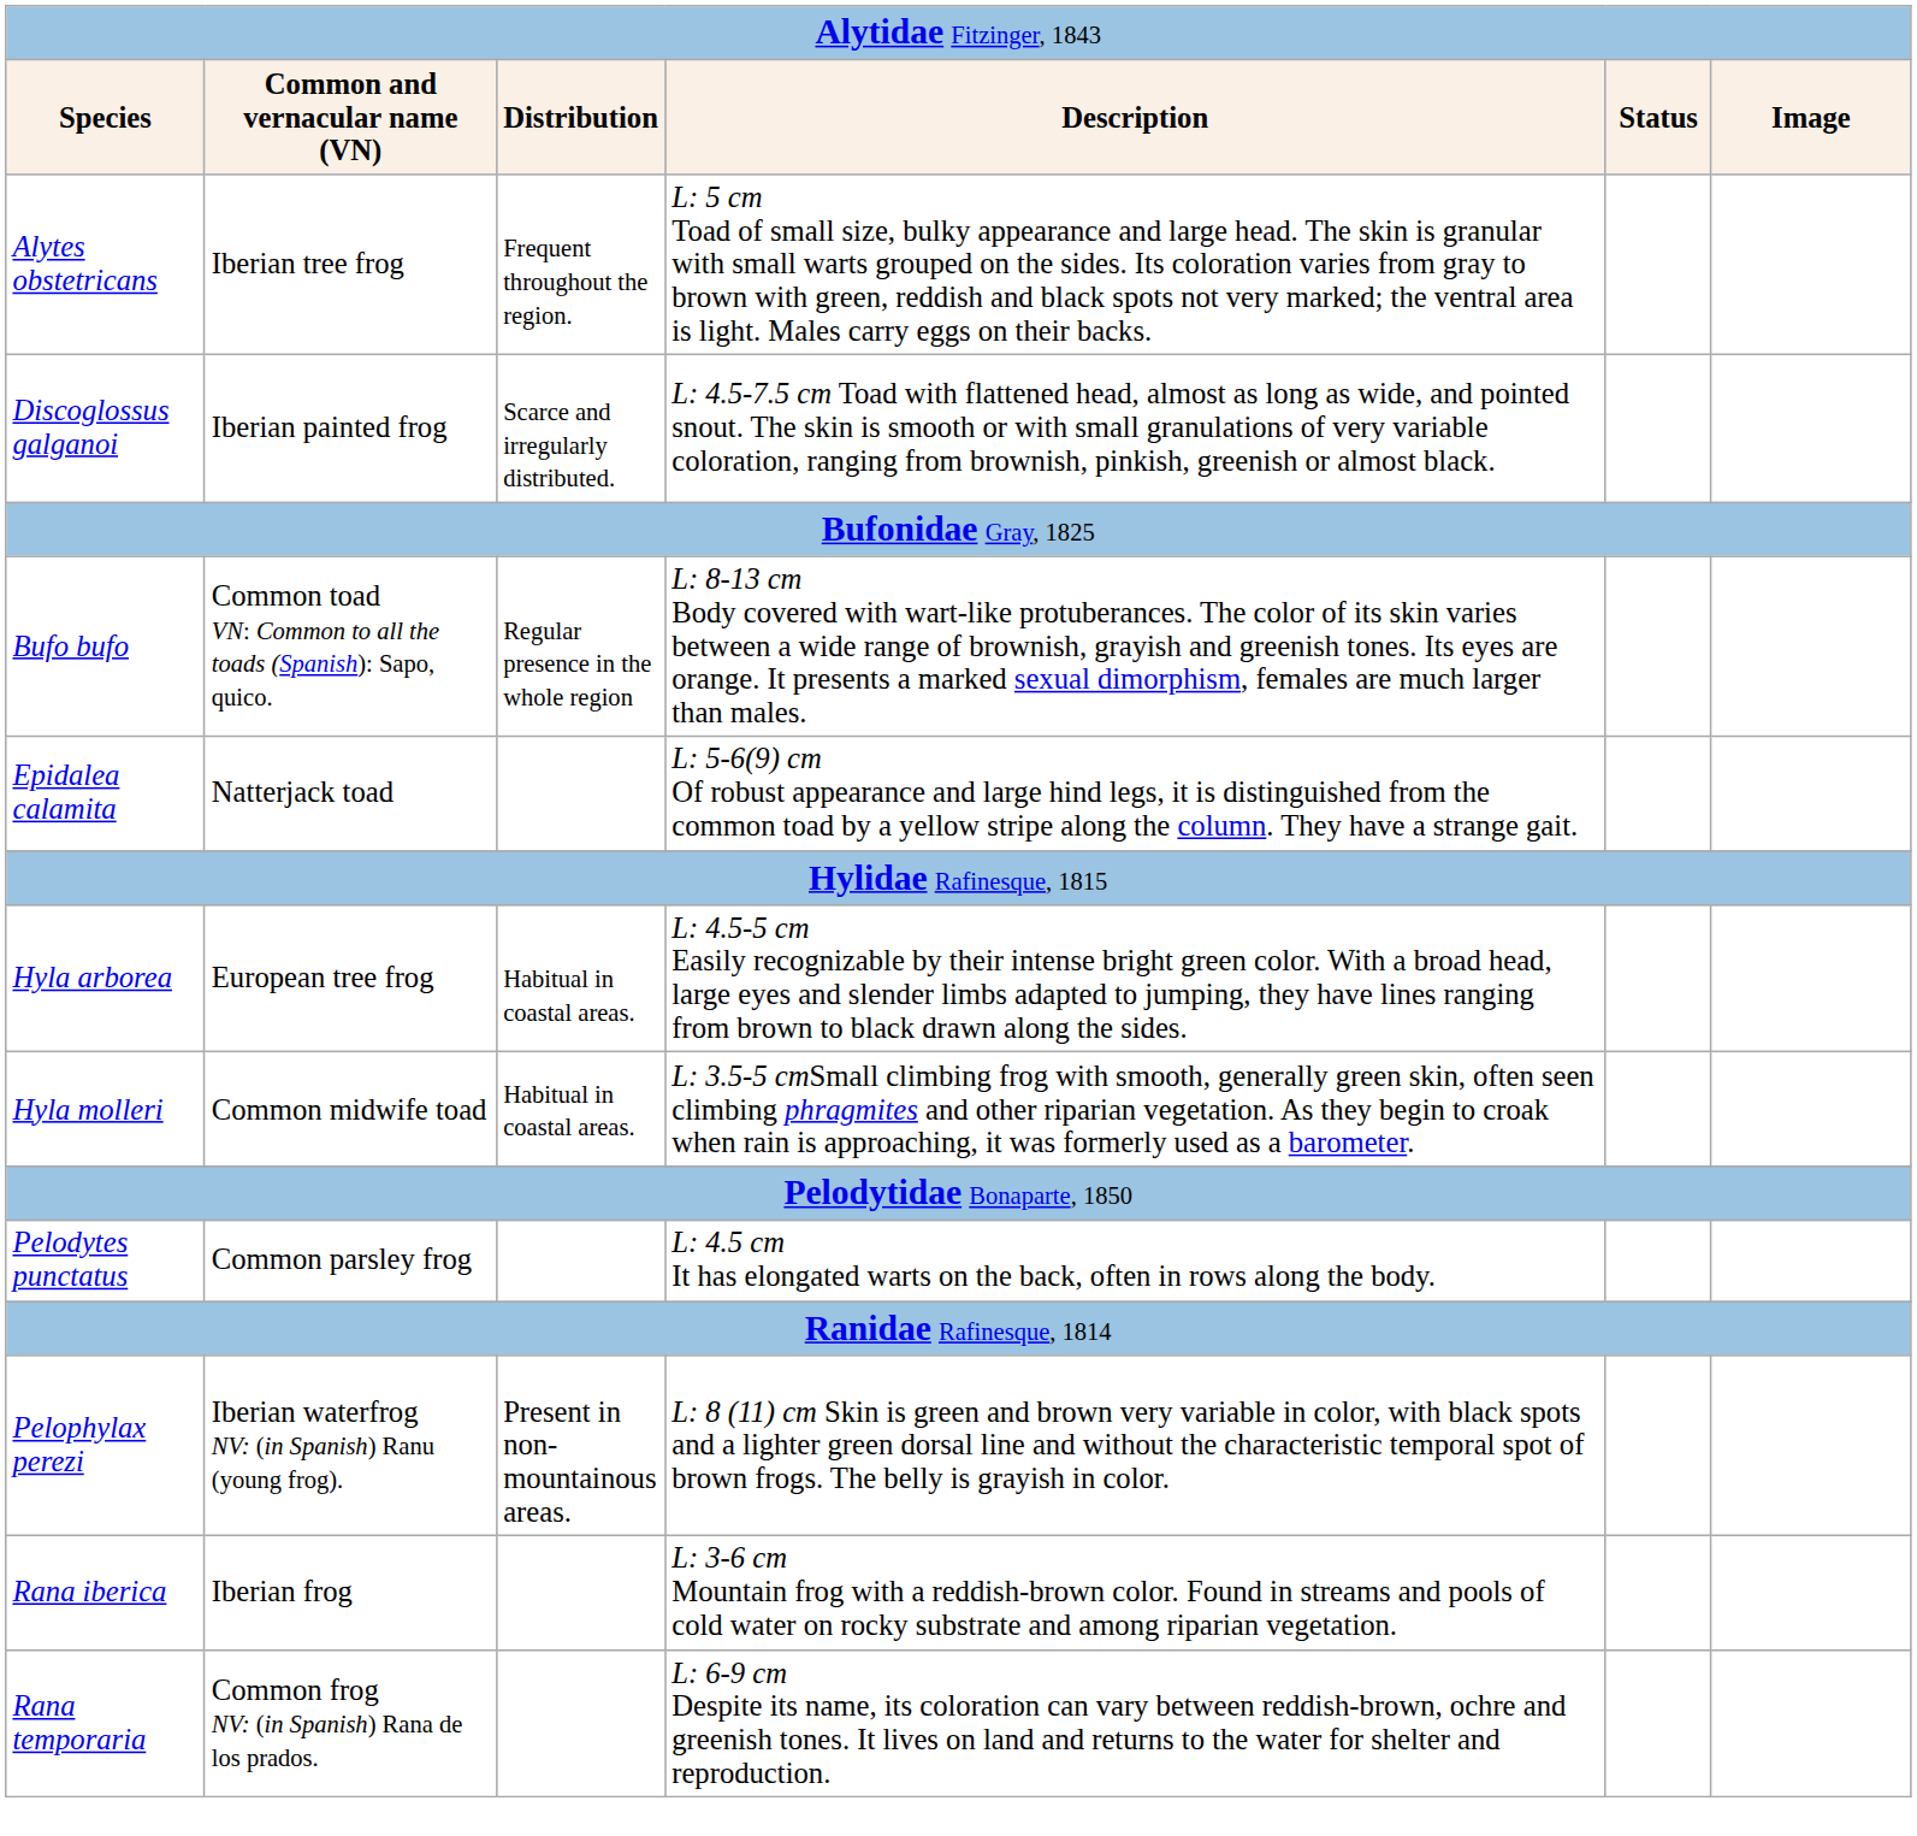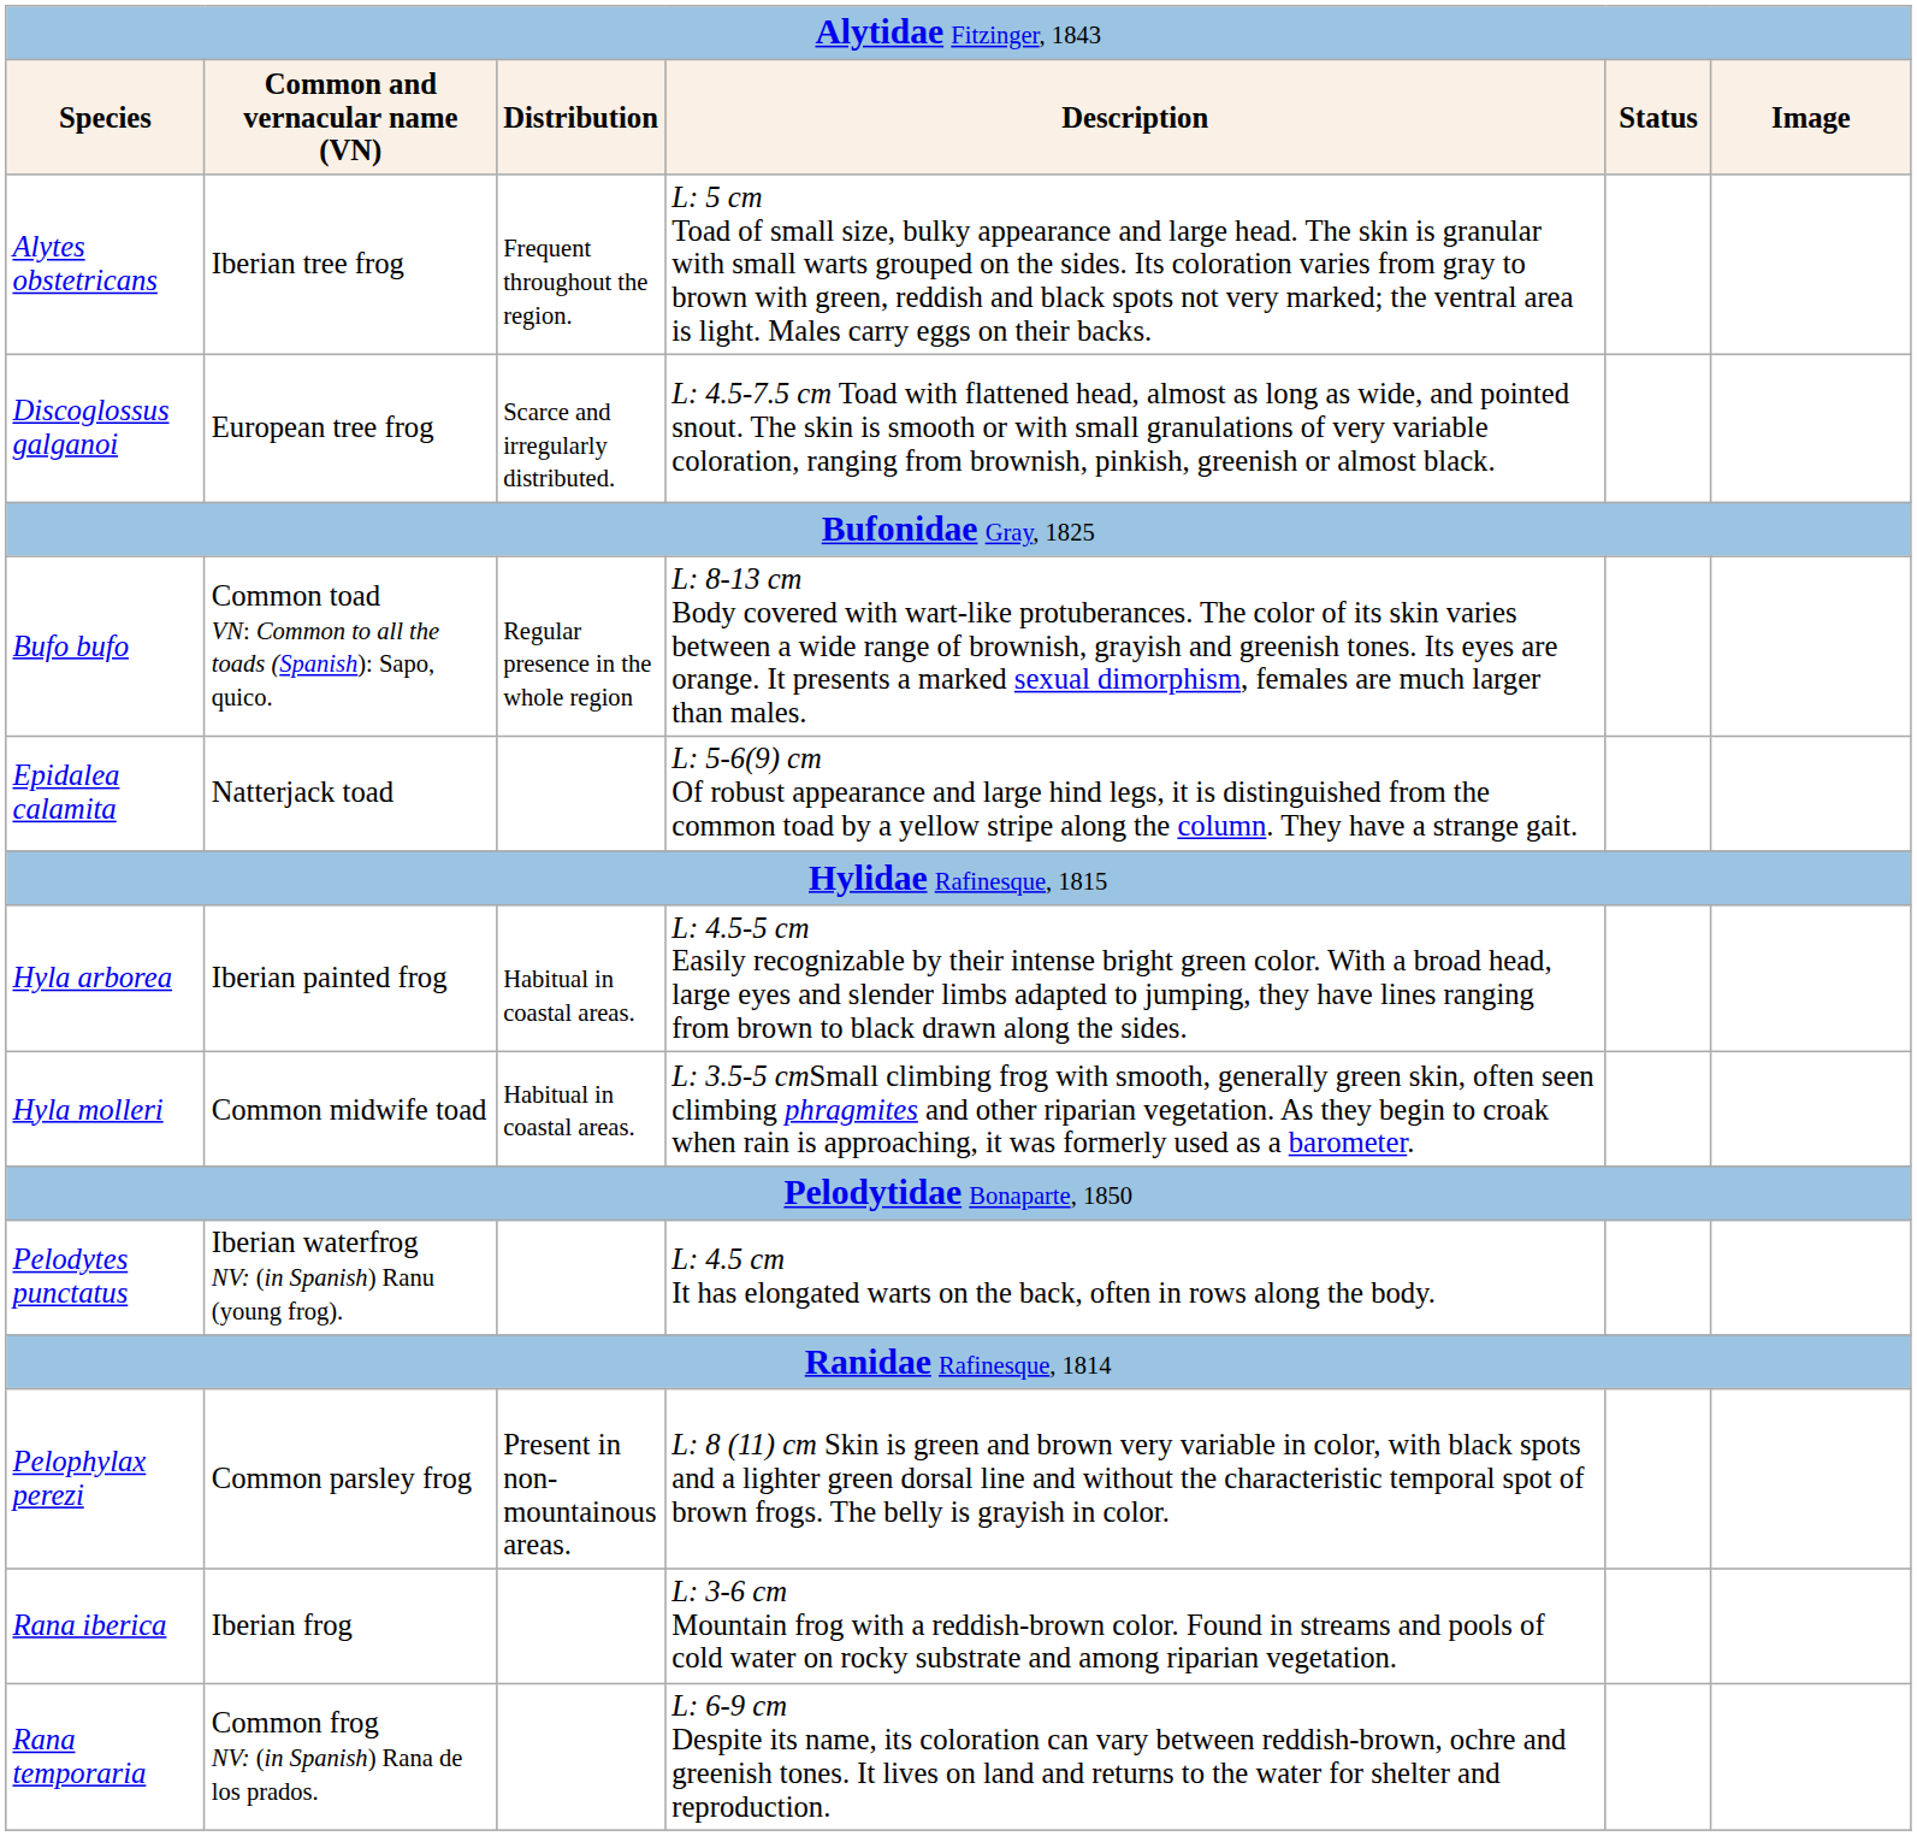Discoglossus galganoi | column 2: Iberian painted frog -> European tree frog
Hyla arborea | column 2: European tree frog -> Iberian painted frog
Pelodytes punctatus | column 2: Common parsley frog -> Iberian waterfrog NV: (in Spanish) Ranu (young frog).
Pelophylax perezi | column 2: Iberian waterfrog NV: (in Spanish) Ranu (young frog). -> Common parsley frog
